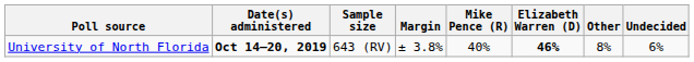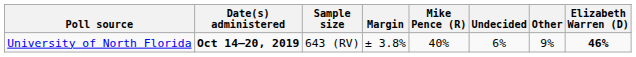columns swapped: Elizabeth Warren (D) <-> Undecided
University of North Florida | Other: 8% -> 9%
